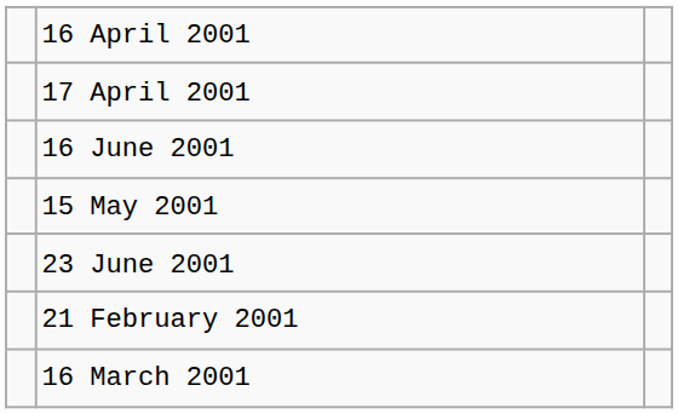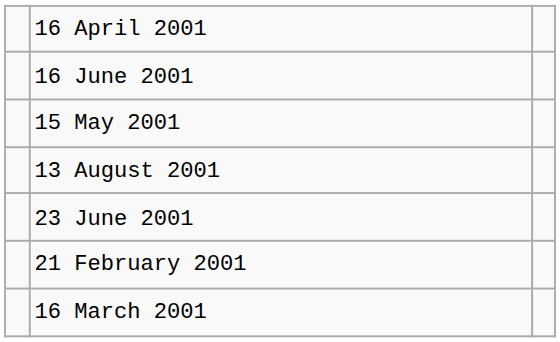- row: 17 April 2001
+ row: 13 August 2001
